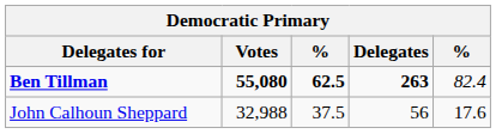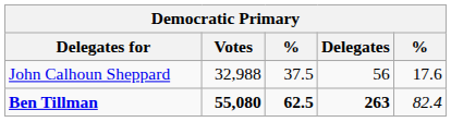rows swapped: Ben Tillman <-> John Calhoun Sheppard
